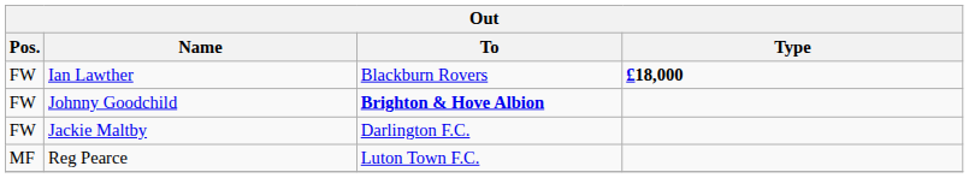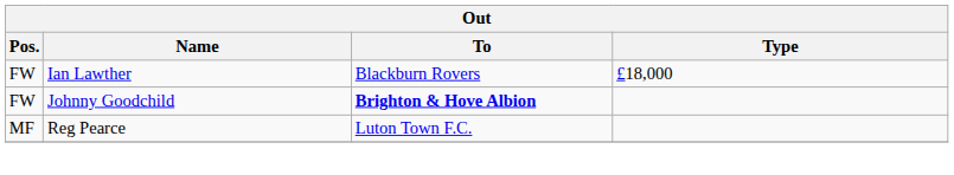Ian Lawther | Type: bold -> normal
- row: FW | Jackie Maltby | Darlington F.C.
